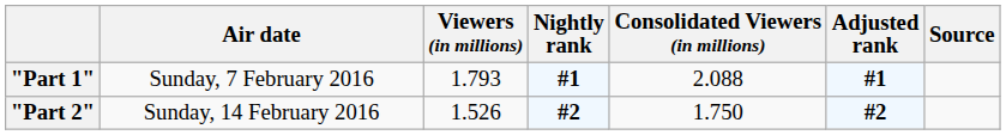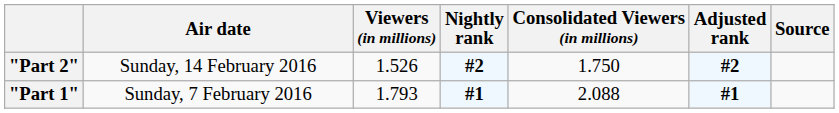rows swapped: "Part 1" <-> "Part 2"
